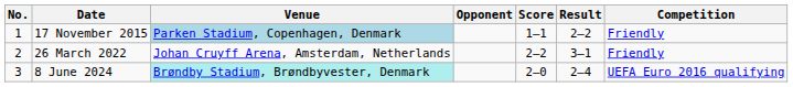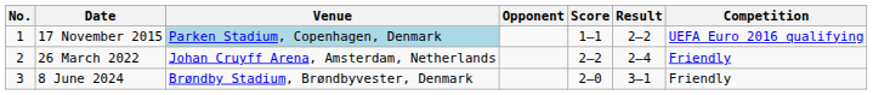17 November 2015 | Competition: Friendly -> UEFA Euro 2016 qualifying
26 March 2022 | Result: 3–1 -> 2–4
8 June 2024 | Venue: paleturquoise background -> no background
8 June 2024 | Result: 2–4 -> 3–1
8 June 2024 | Competition: UEFA Euro 2016 qualifying -> Friendly
